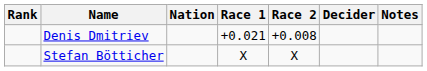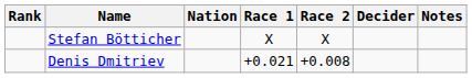rows swapped: Stefan Bötticher <-> Denis Dmitriev
